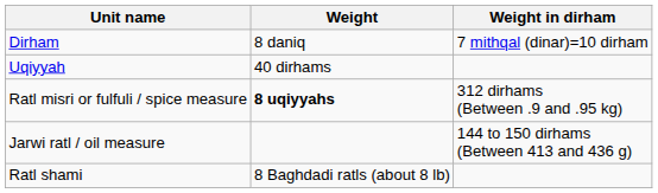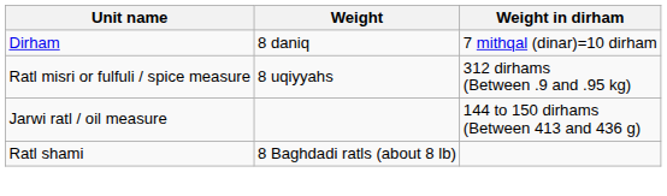- row: Uqiyyah | 40 dirhams
Ratl misri or fulfuli / spice measure | Weight: bold -> normal
